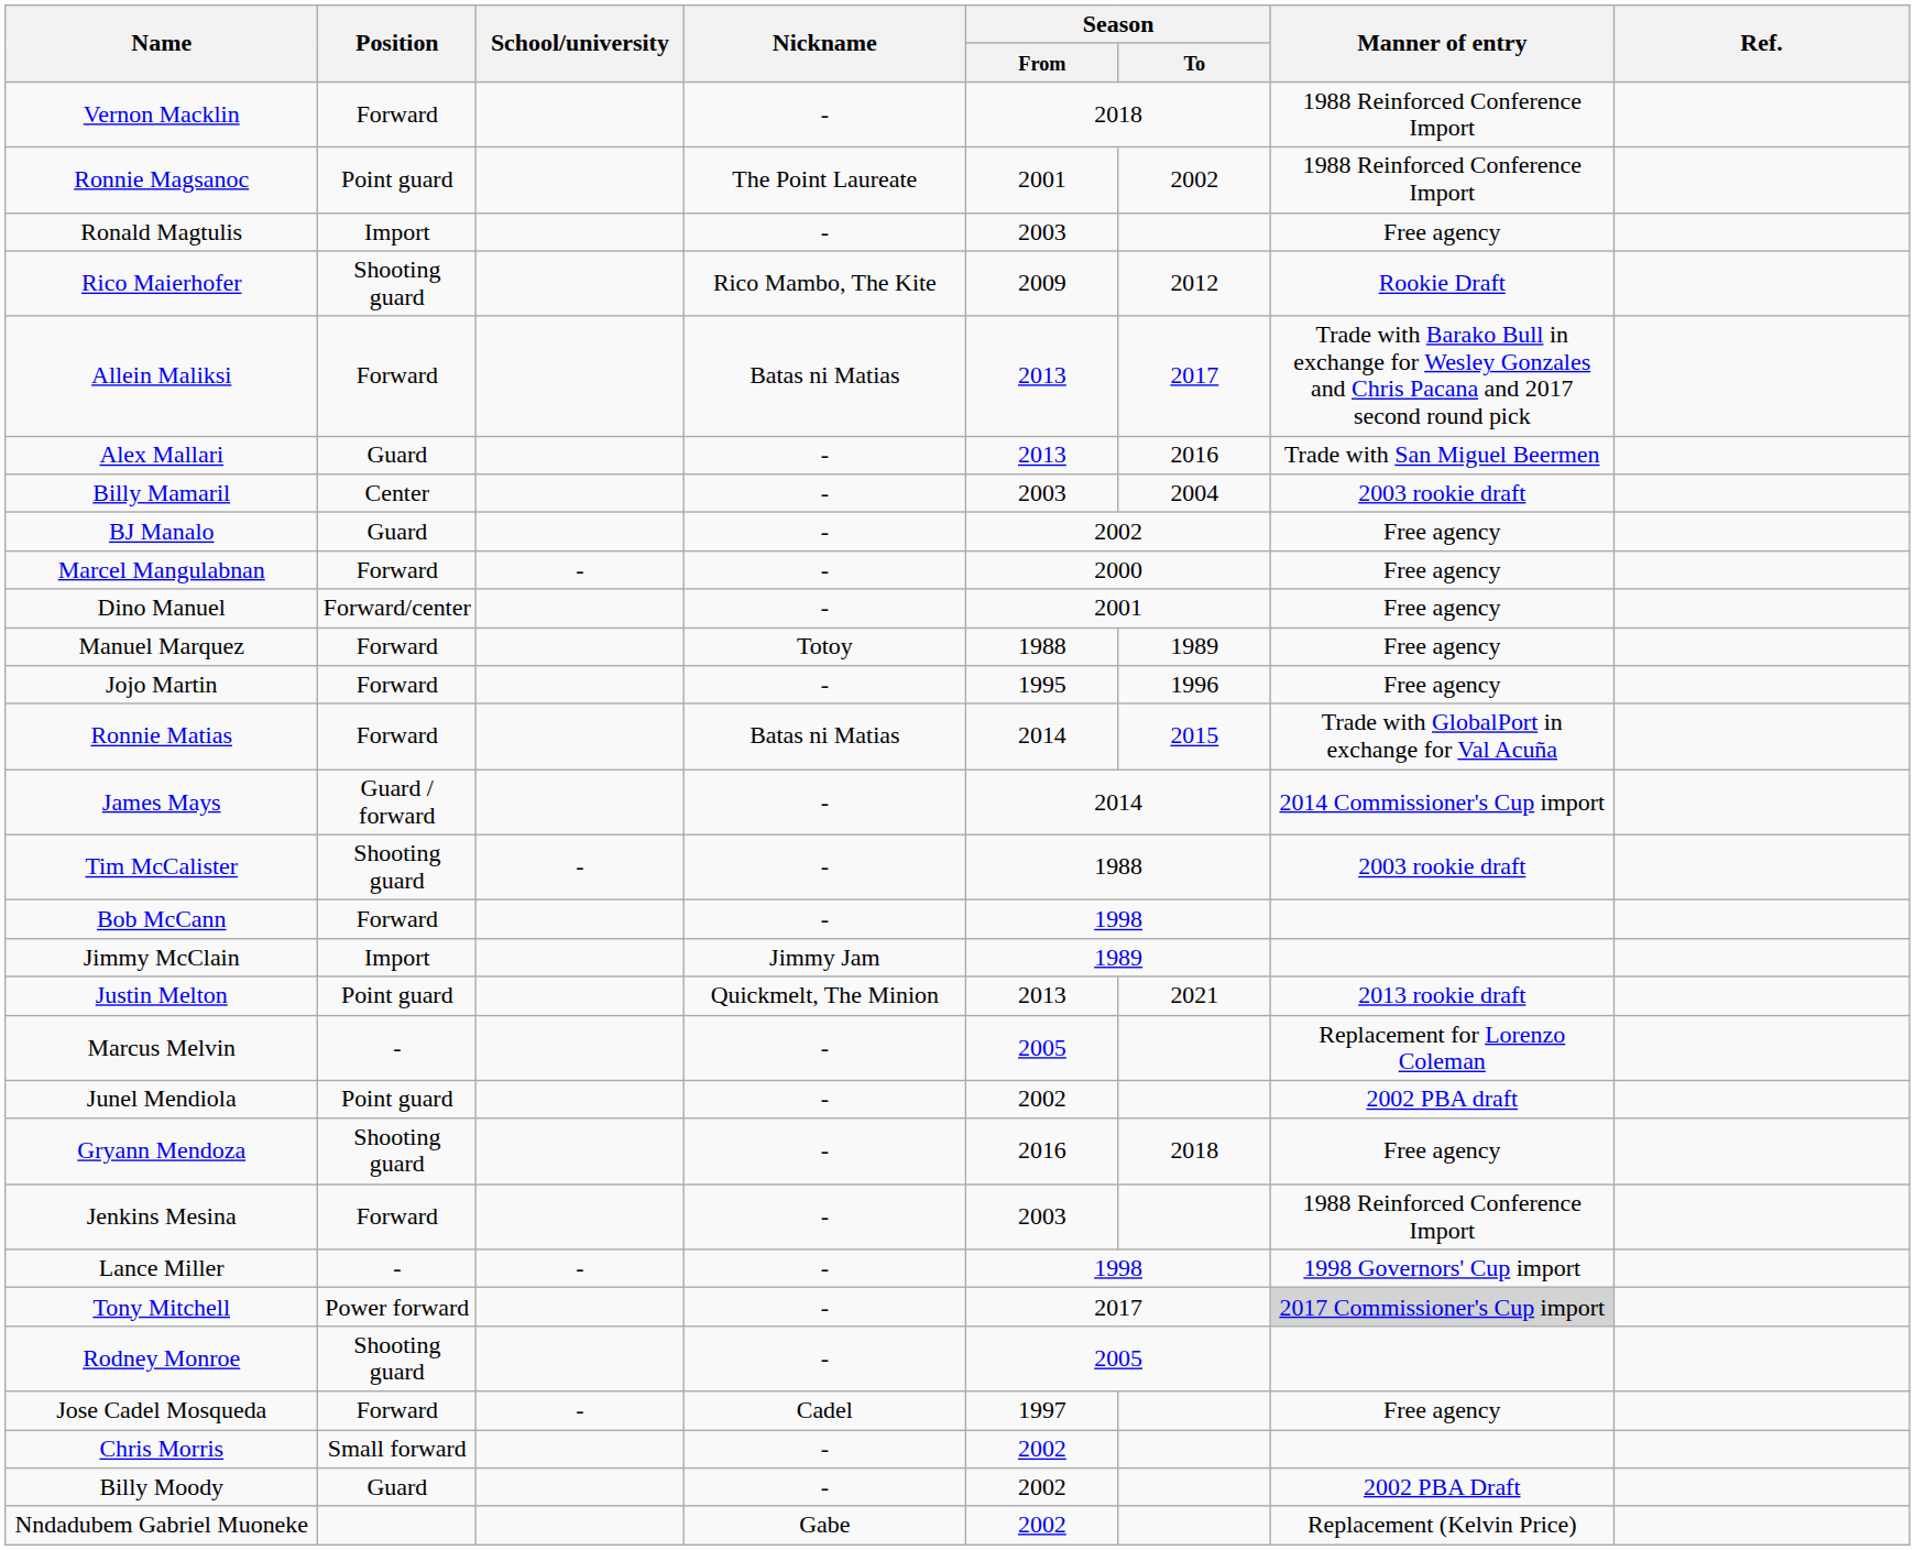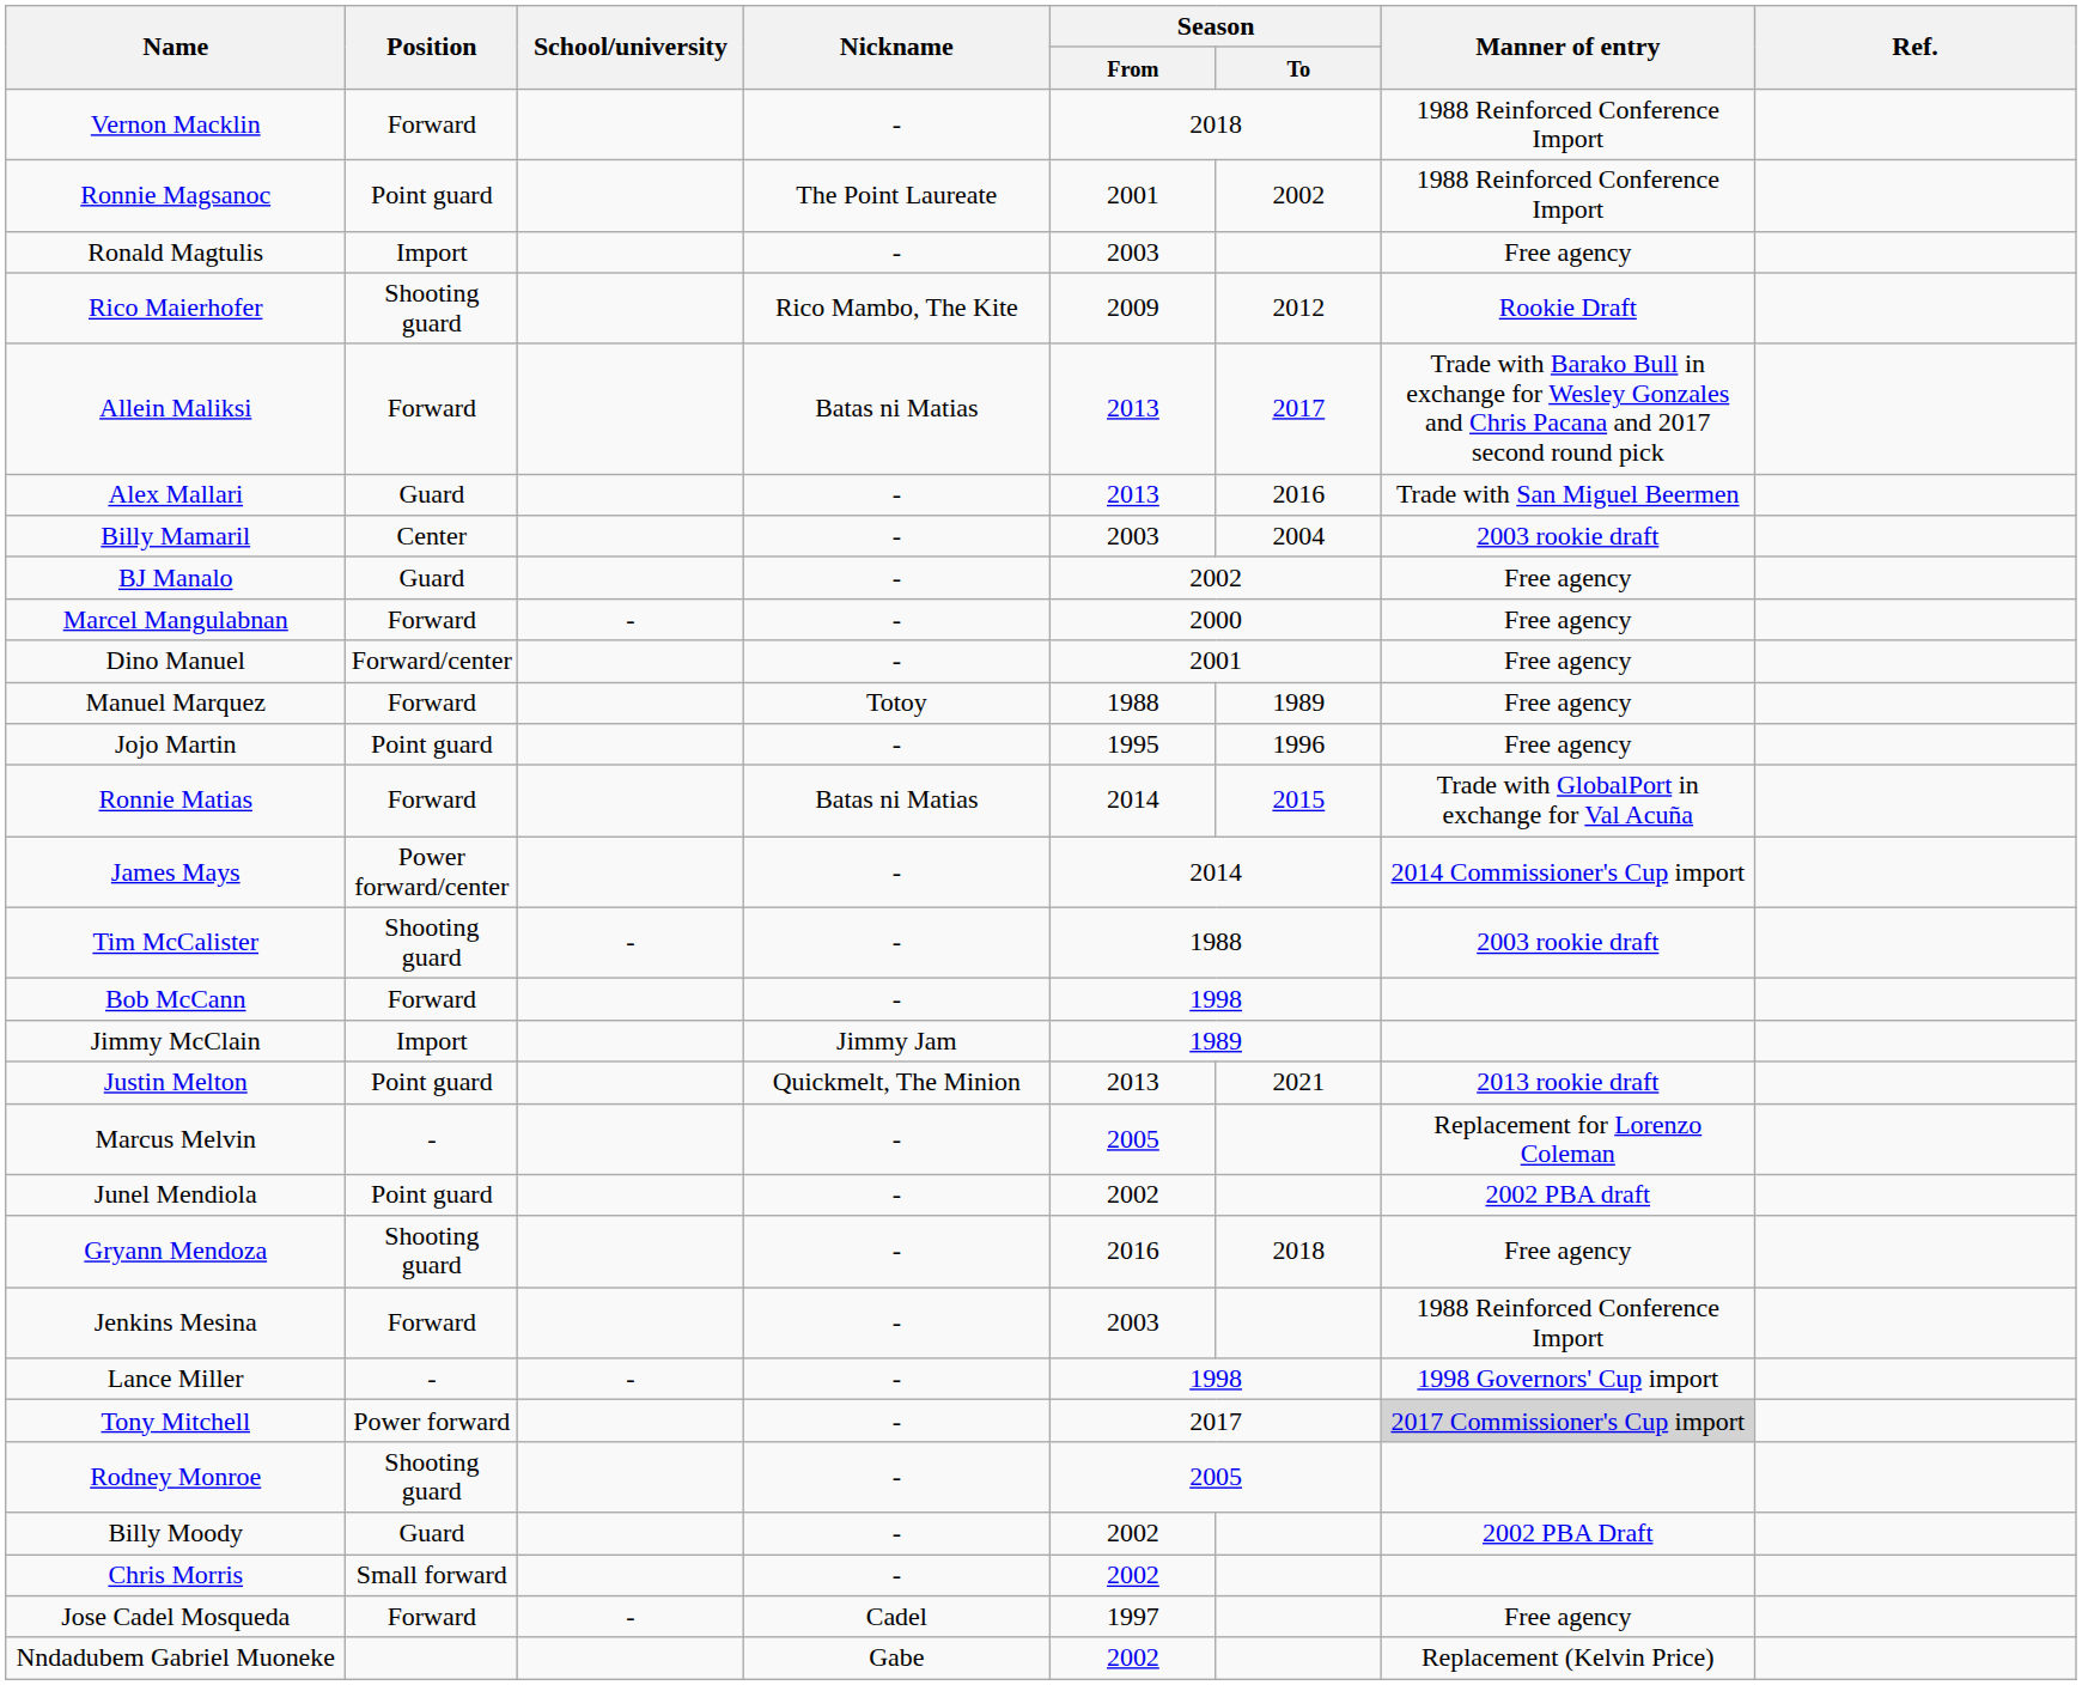Jojo Martin | Position: Forward -> Point guard
James Mays | Position: Guard / forward -> Power forward/center
rows swapped: Billy Moody <-> Jose Cadel Mosqueda
